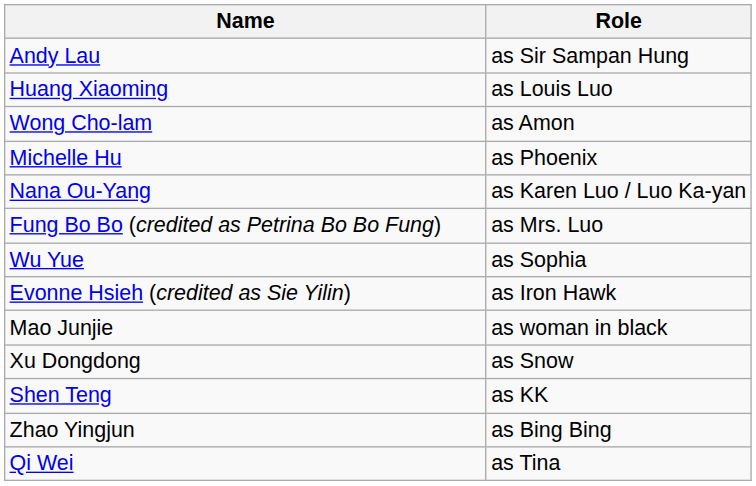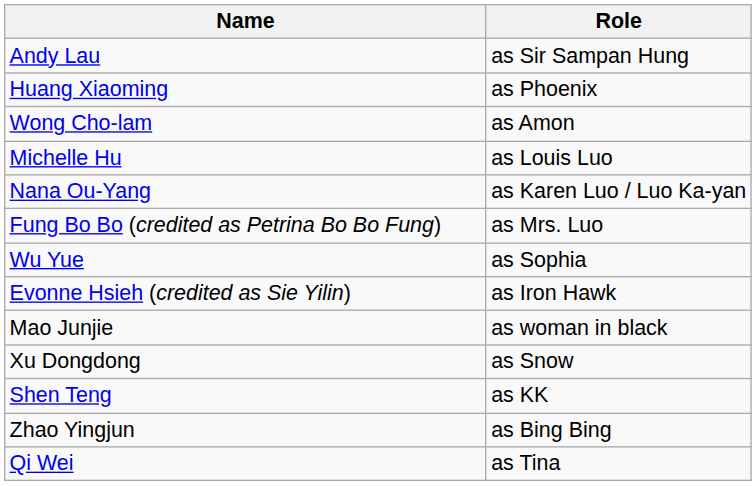Huang Xiaoming | Role: as Louis Luo -> as Phoenix
Michelle Hu | Role: as Phoenix -> as Louis Luo
